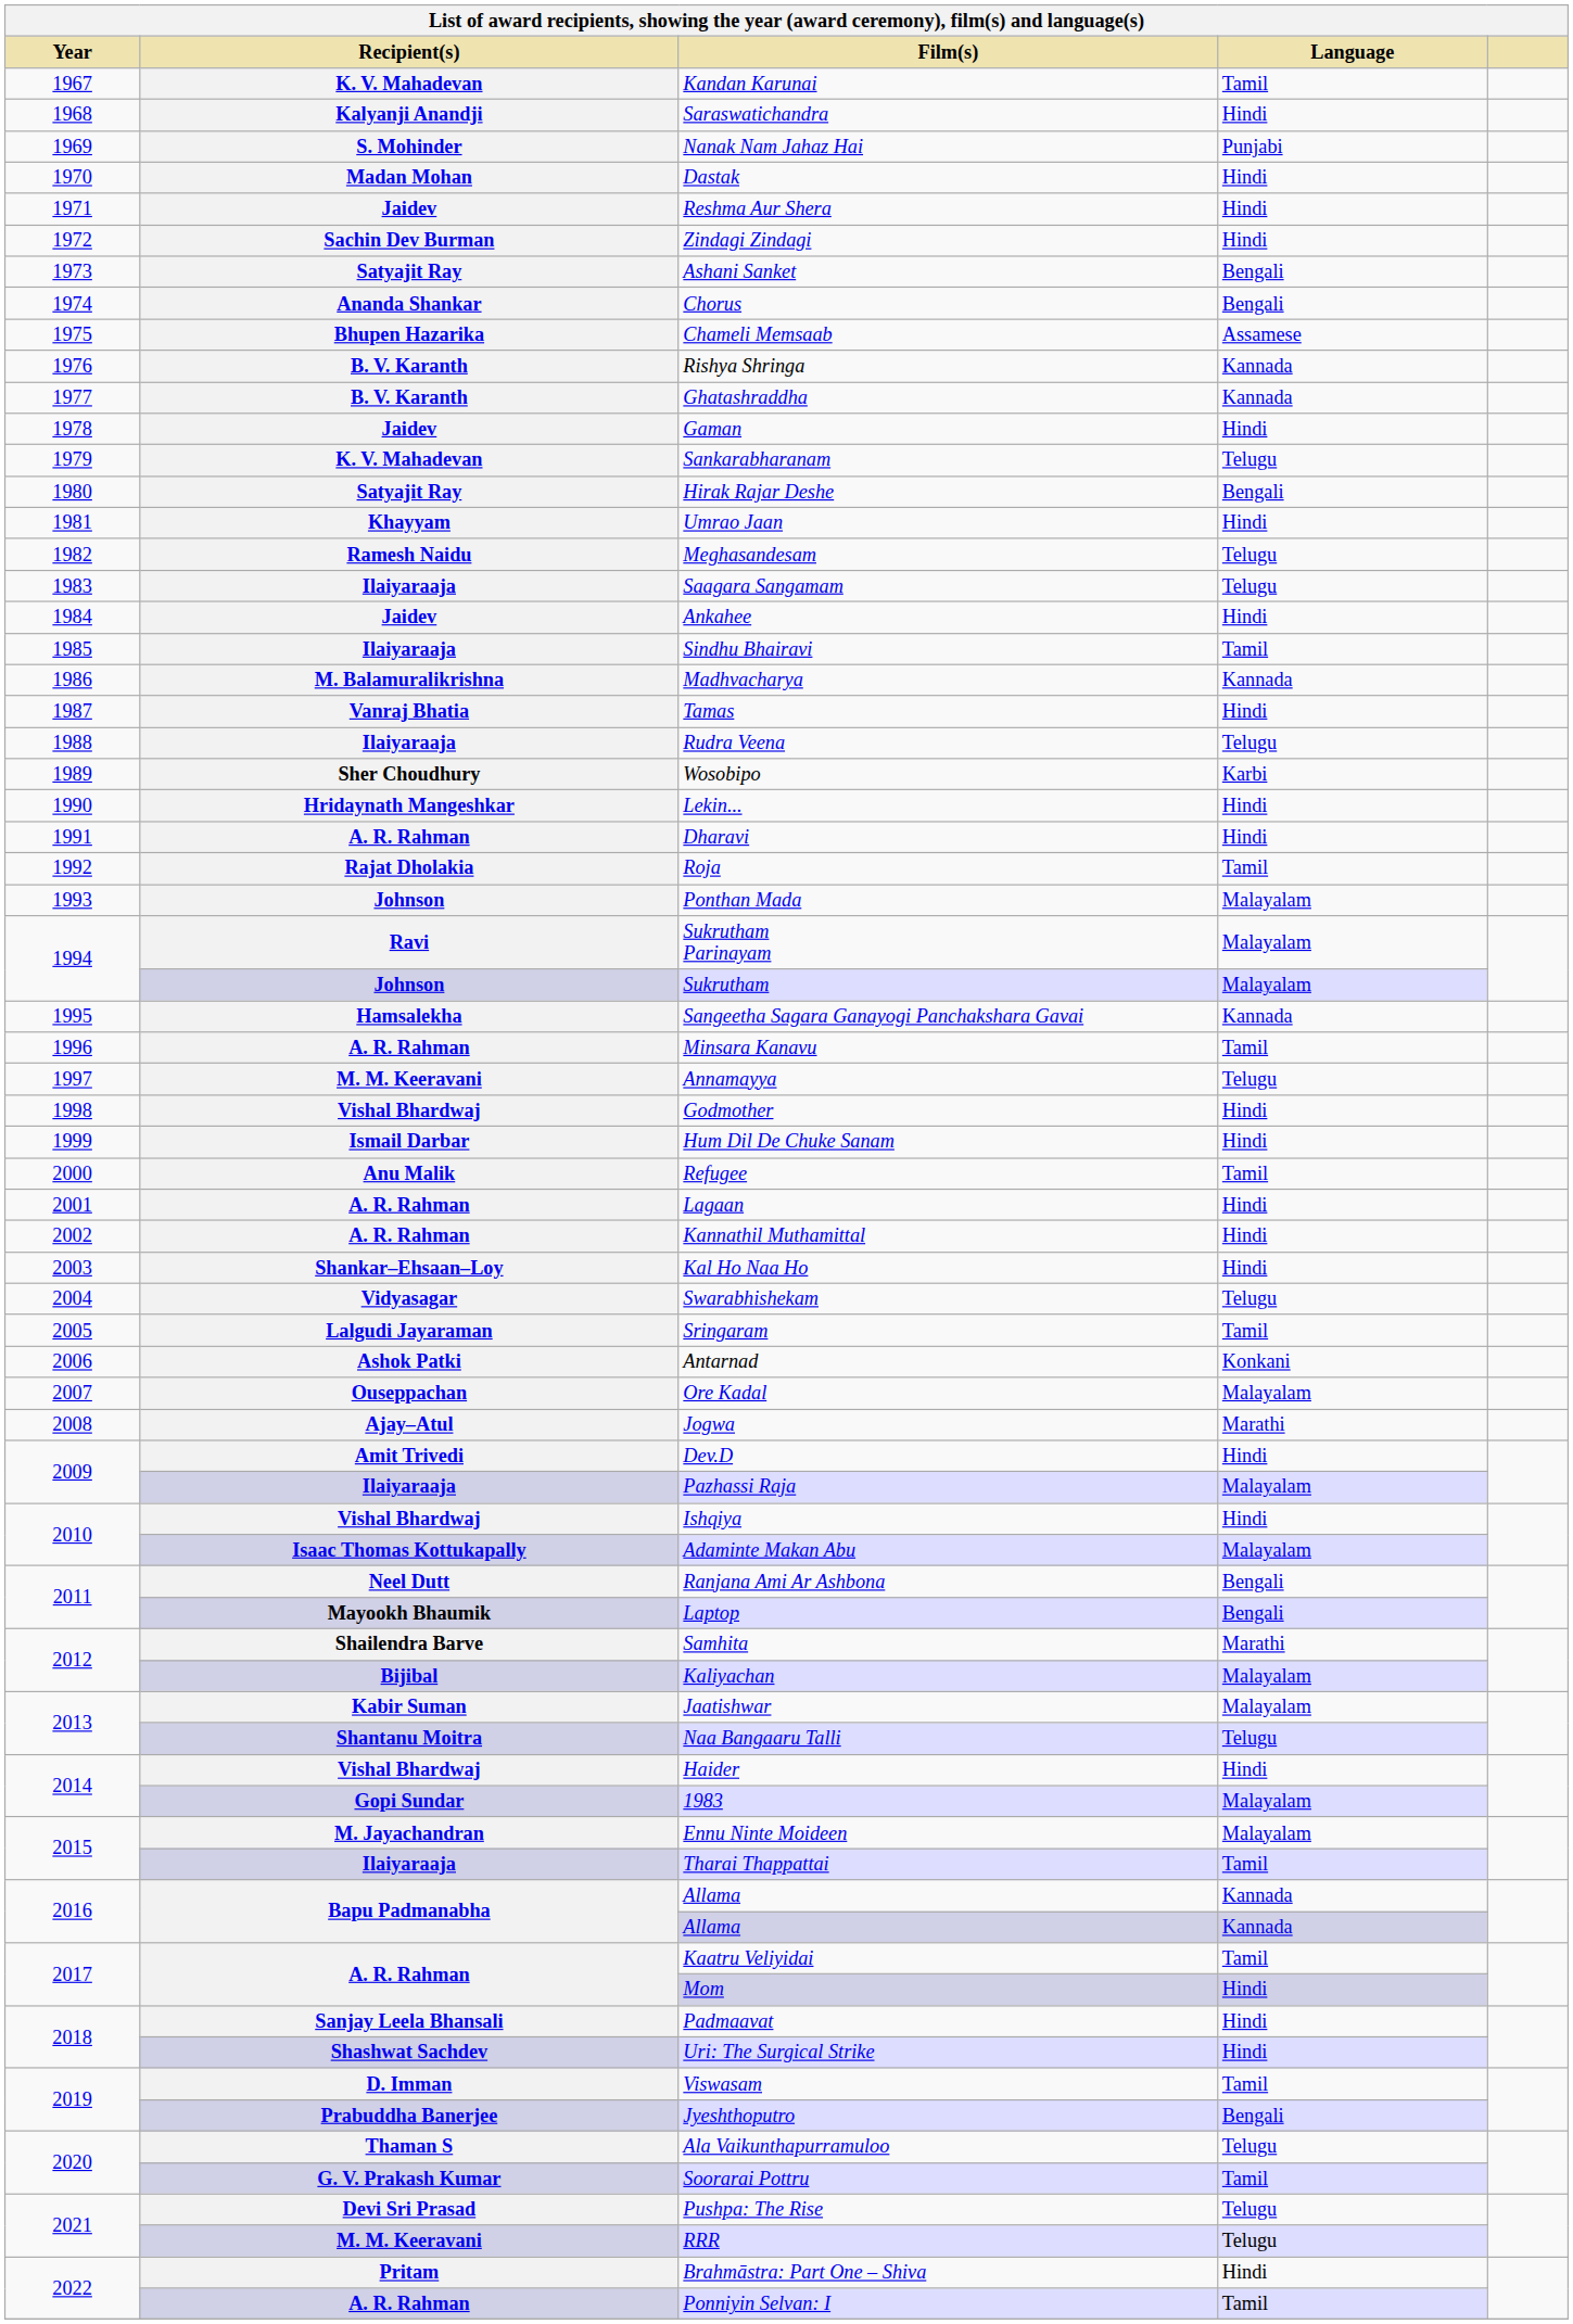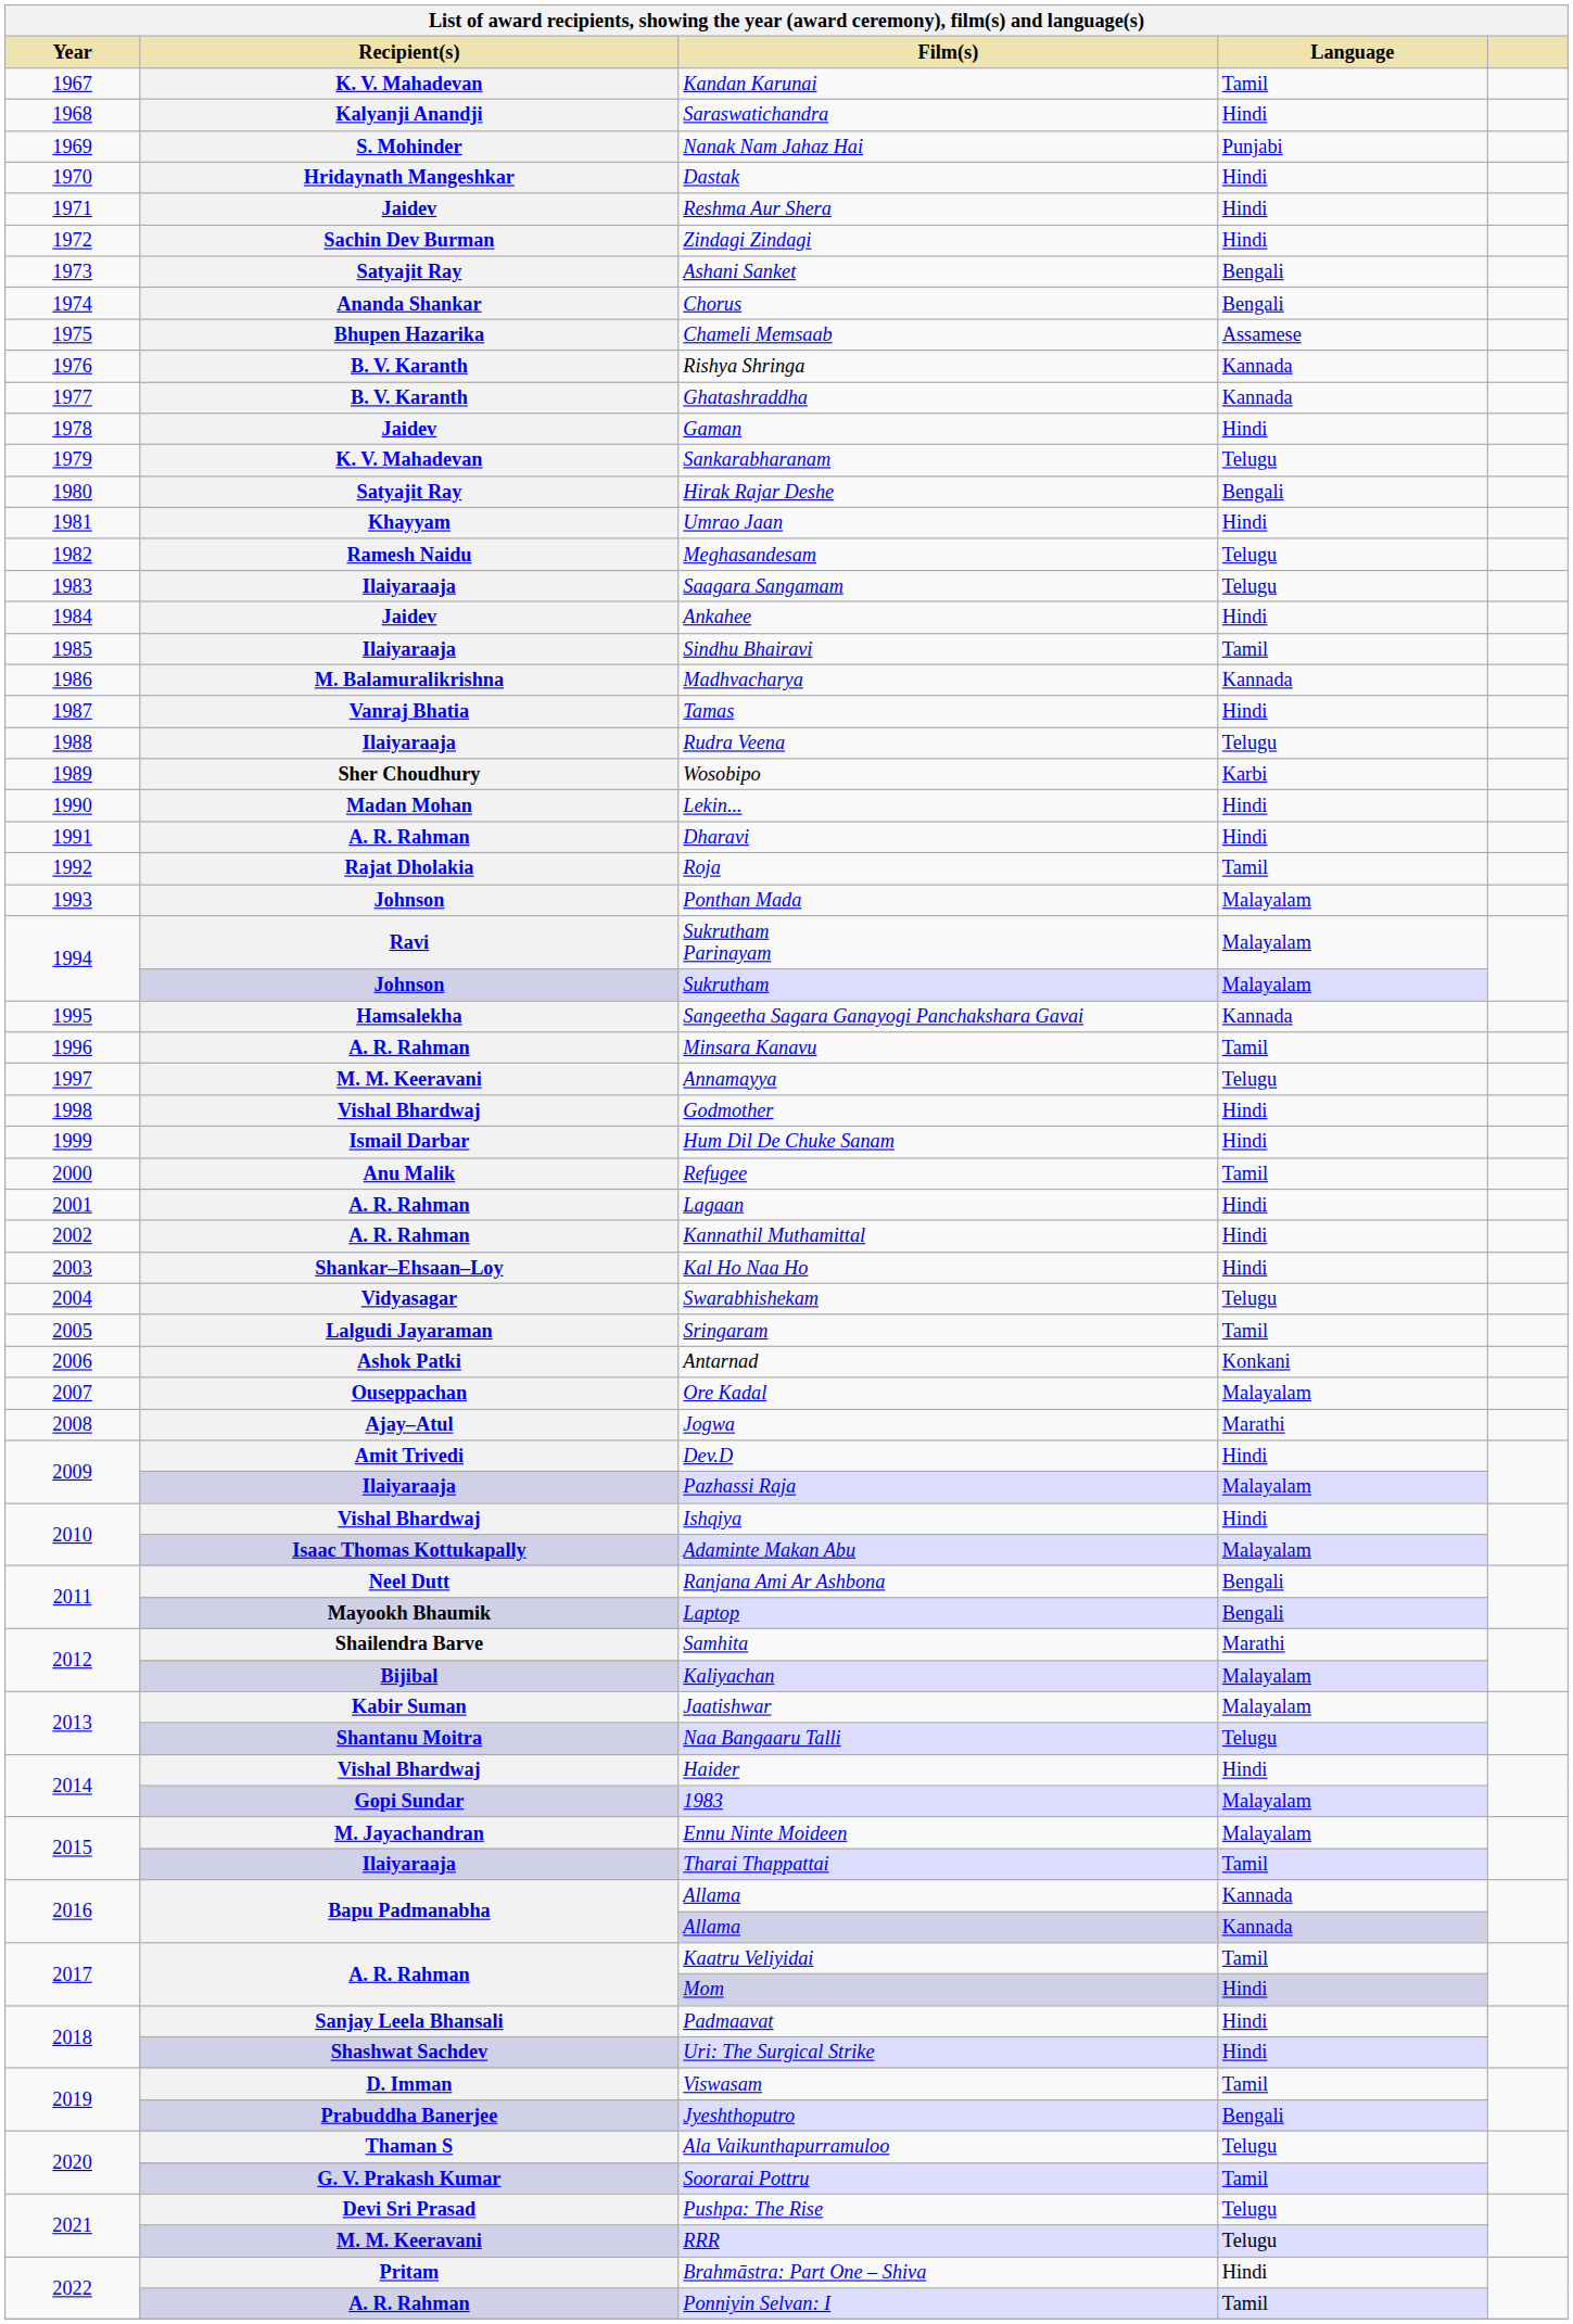Dastak | Recipient(s): Madan Mohan -> Hridaynath Mangeshkar
Lekin... | Recipient(s): Hridaynath Mangeshkar -> Madan Mohan
